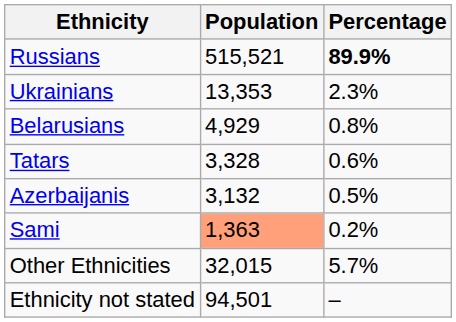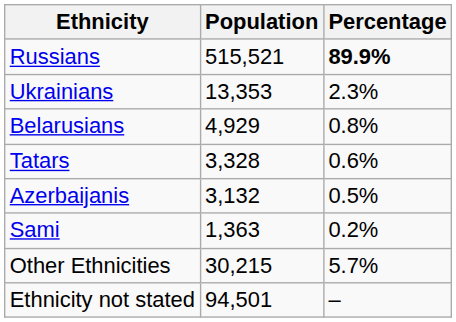Sami | Population: lightsalmon background -> no background
Other Ethnicities | Population: 32,015 -> 30,215
